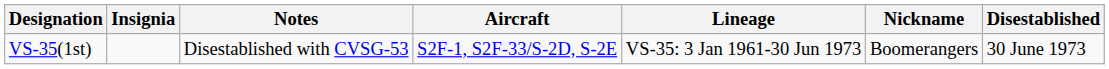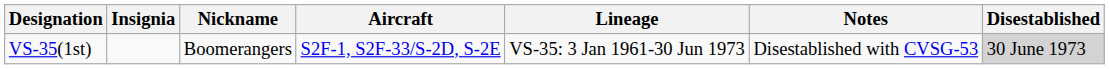columns swapped: Nickname <-> Notes
VS-35(1st) | Disestablished: no background -> lightgrey background
